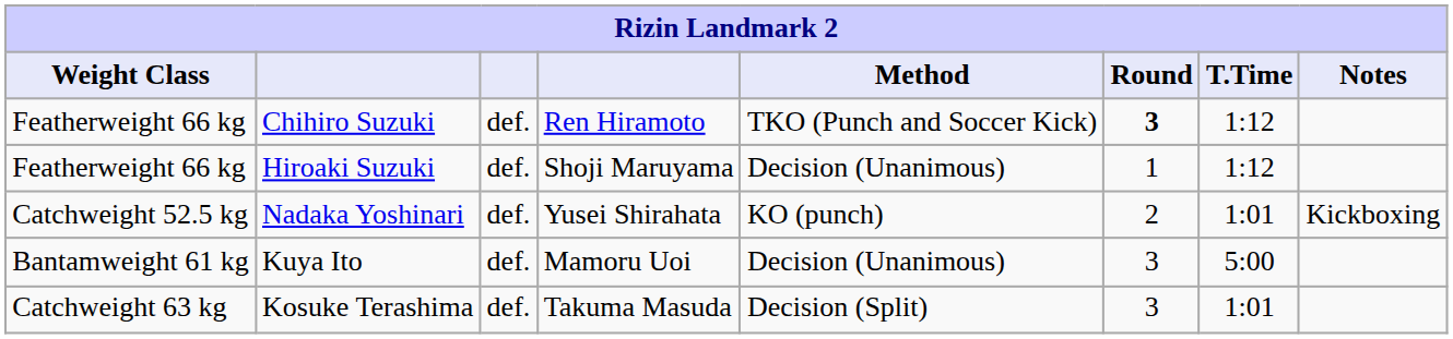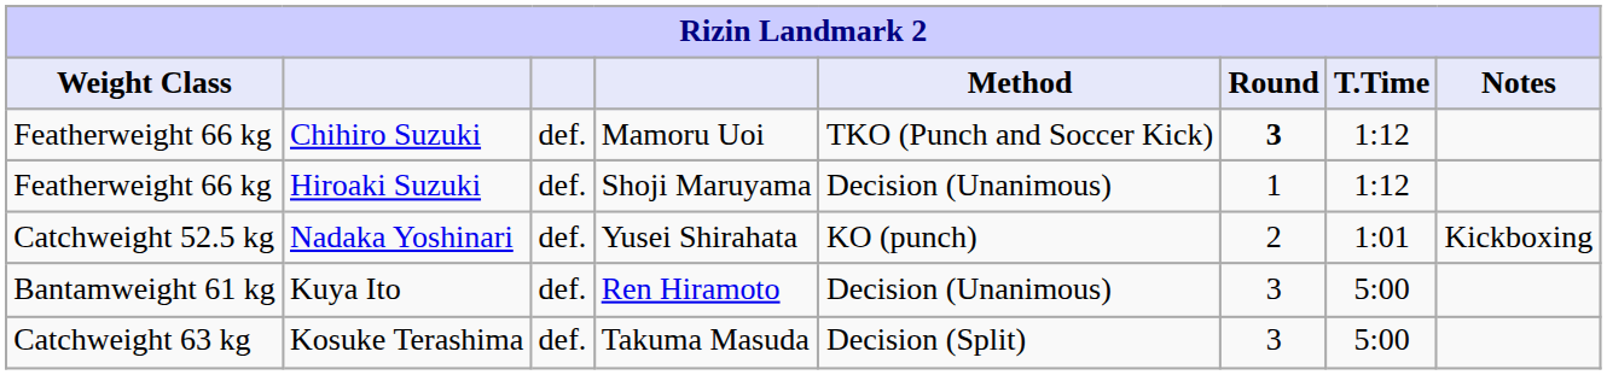Chihiro Suzuki | column 4: Ren Hiramoto -> Mamoru Uoi
Kuya Ito | column 4: Mamoru Uoi -> Ren Hiramoto
Kosuke Terashima | T.Time: 1:01 -> 5:00
